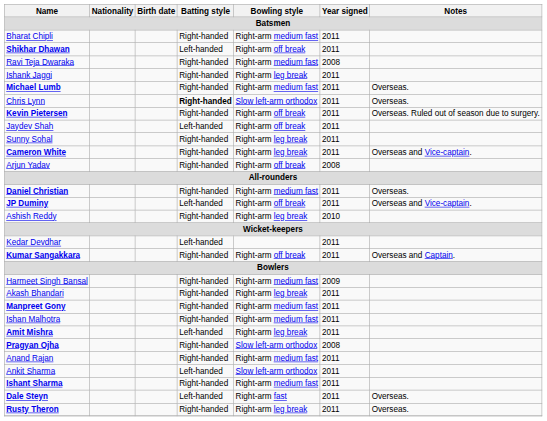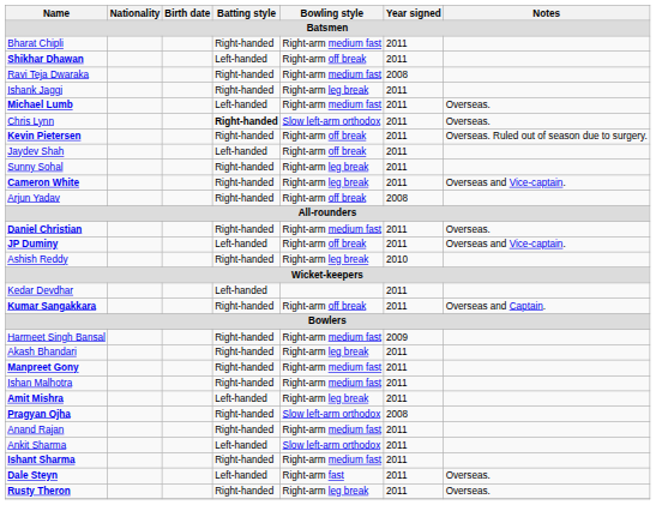Michael Lumb | Batting style: Right-handed -> Left-handed
